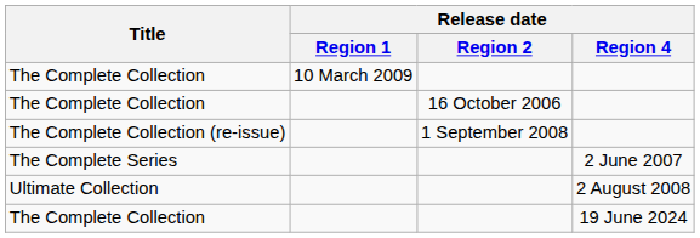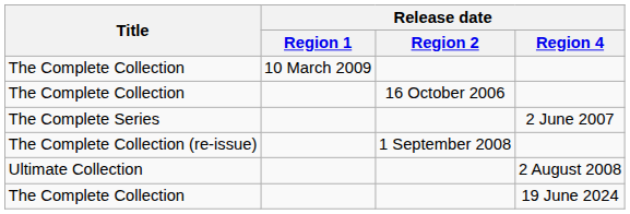rows swapped: The Complete Collection (re-issue) <-> The Complete Series
